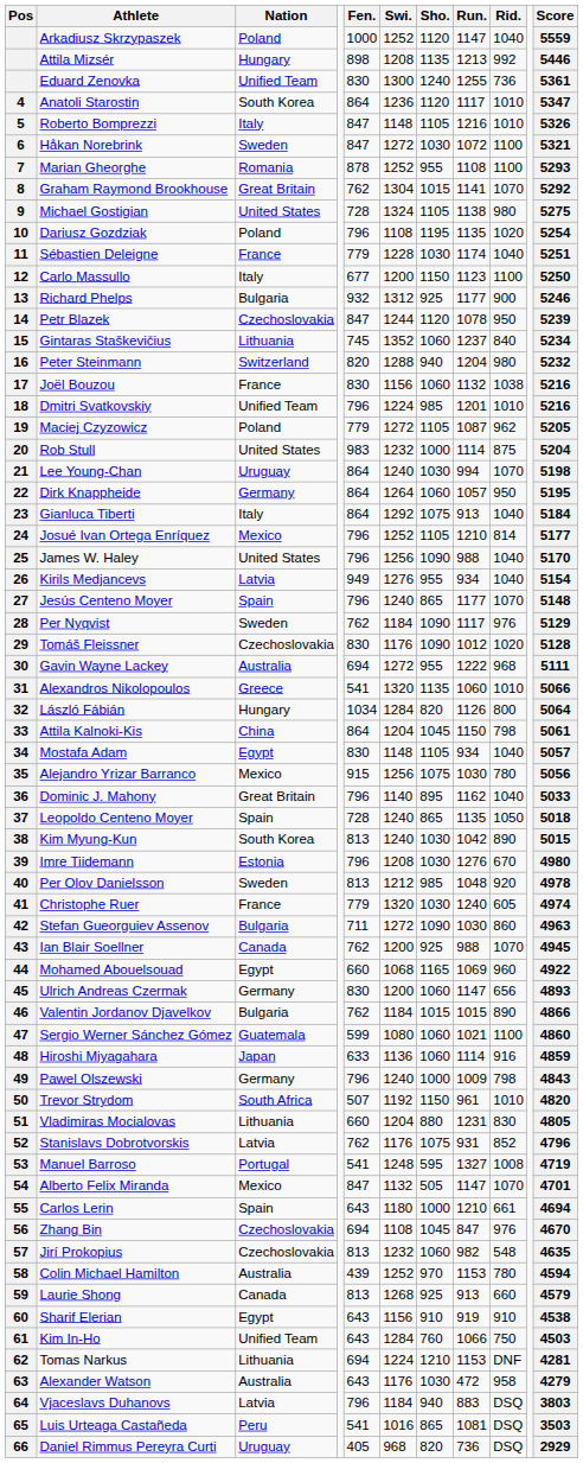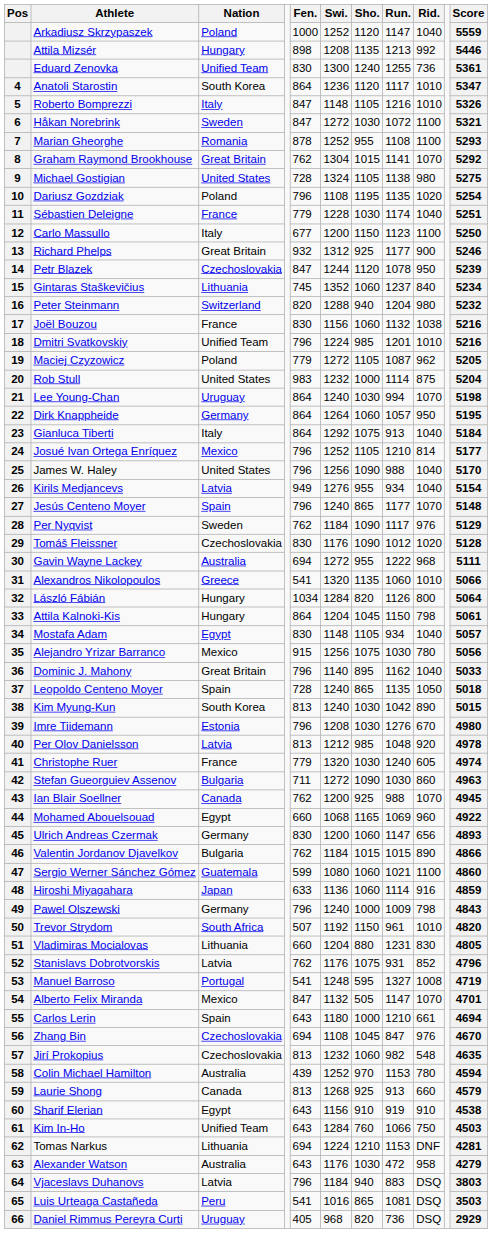Richard Phelps | Nation: Bulgaria -> Great Britain
Attila Kalnoki-Kis | Nation: China -> Hungary
Per Olov Danielsson | Nation: Sweden -> Latvia
